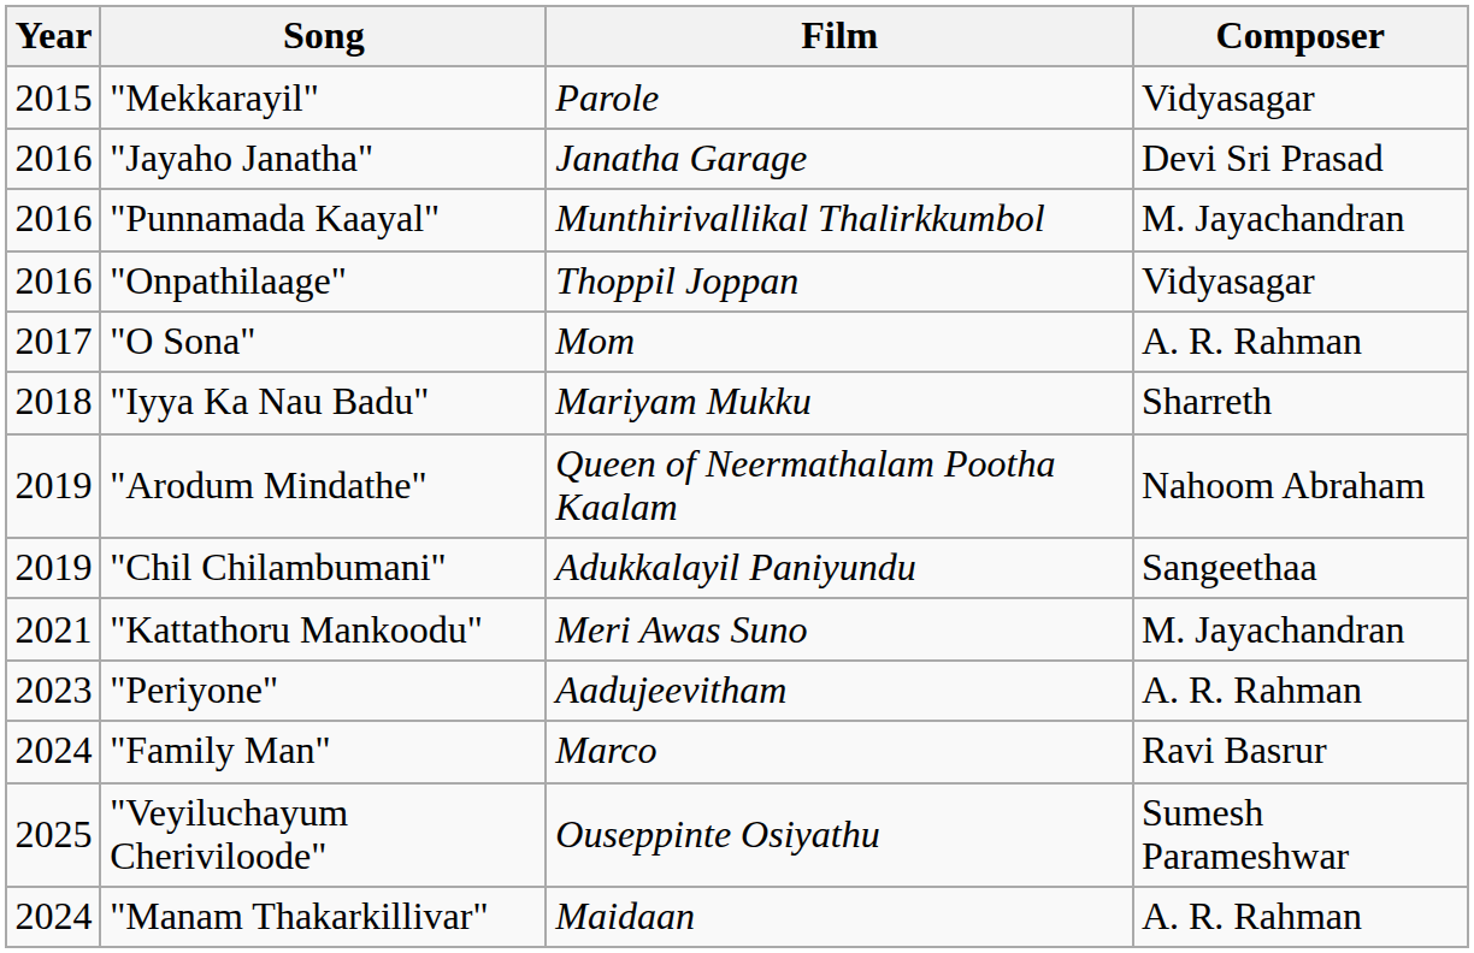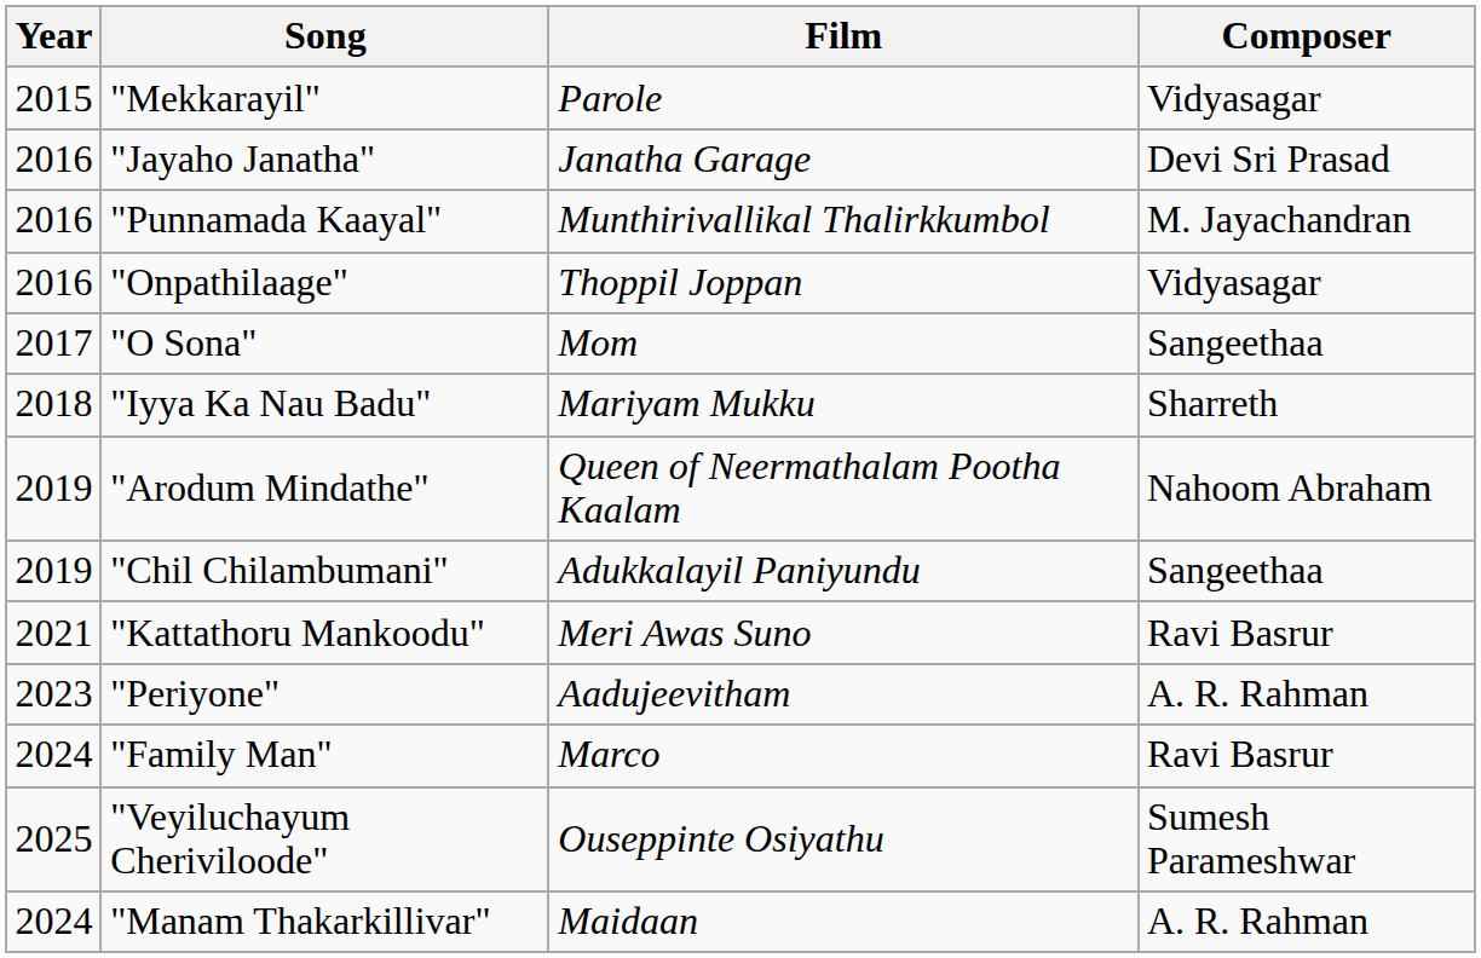"O Sona" | Composer: A. R. Rahman -> Sangeethaa
"Kattathoru Mankoodu" | Composer: M. Jayachandran -> Ravi Basrur
